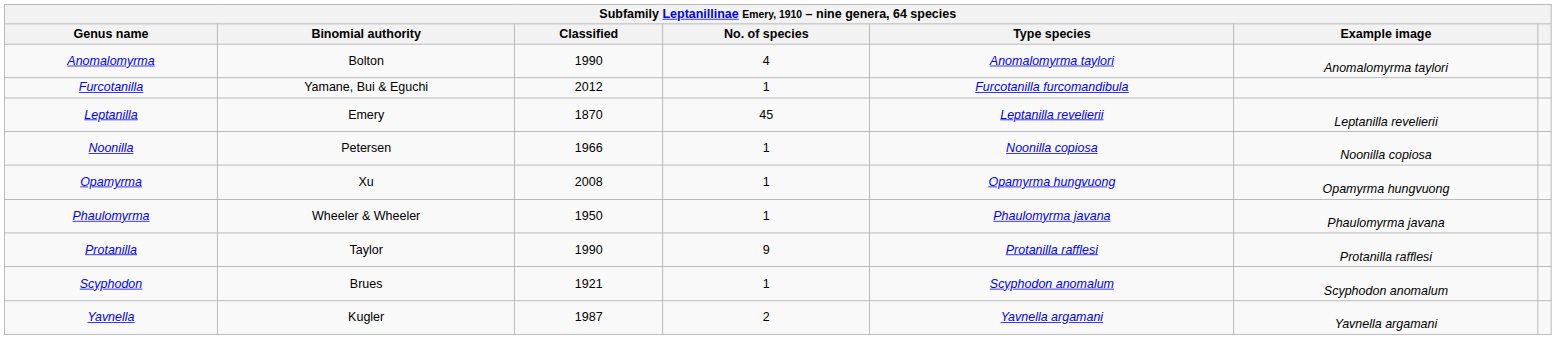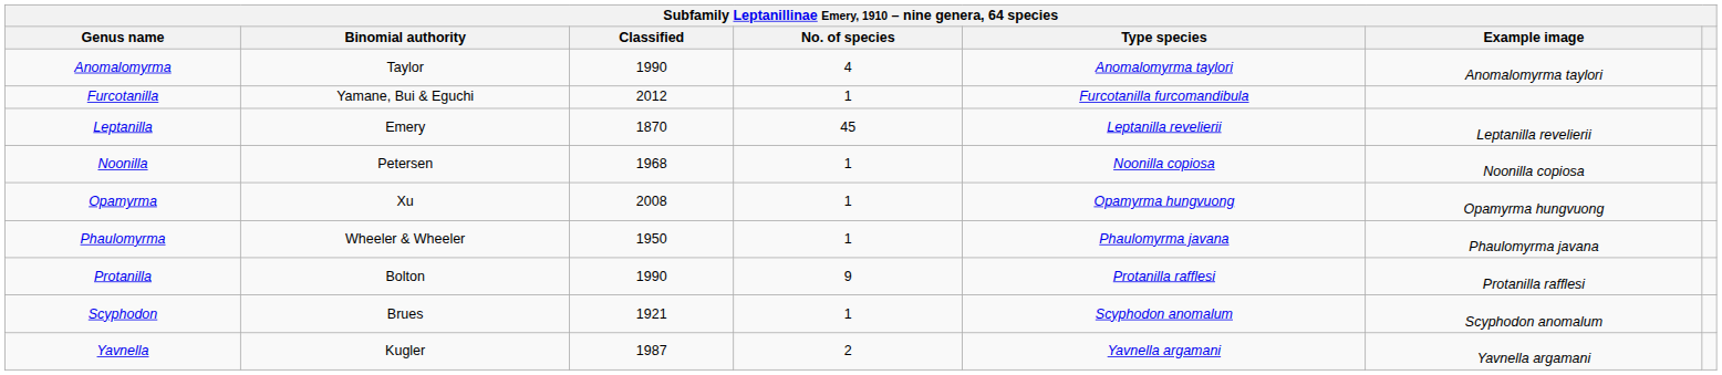Anomalomyrma | Binomial authority: Bolton -> Taylor
Noonilla | Classified: 1966 -> 1968
Protanilla | Binomial authority: Taylor -> Bolton
